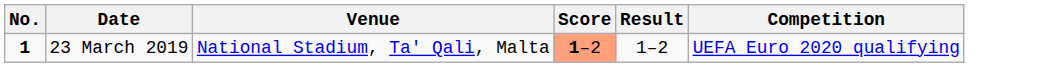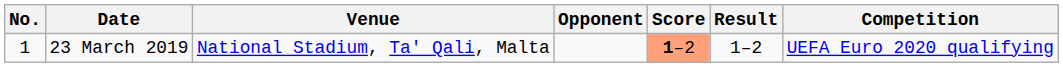+ column: Opponent
23 March 2019 | No.: bold -> normal
